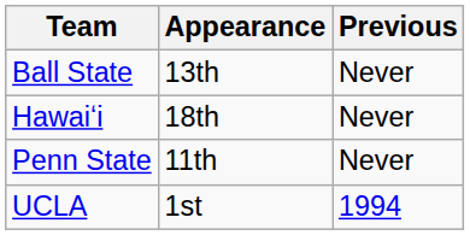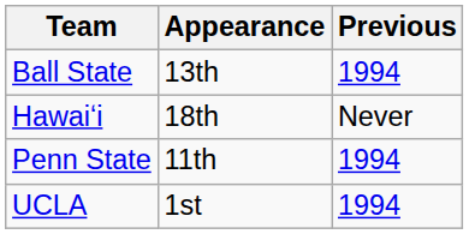Ball State | Previous: Never -> 1994
Penn State | Previous: Never -> 1994
